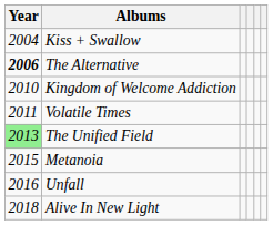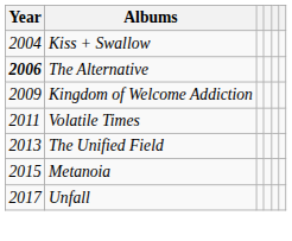Kingdom of Welcome Addiction | Year: 2010 -> 2009
The Unified Field | Year: lightgreen background -> no background
Unfall | Year: 2016 -> 2017
- row: 2018 | Alive In New Light
